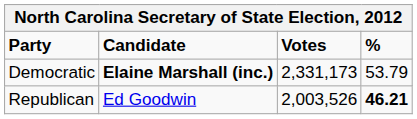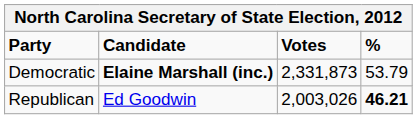Democratic | Votes: 2,331,173 -> 2,331,873
Republican | Votes: 2,003,526 -> 2,003,026
